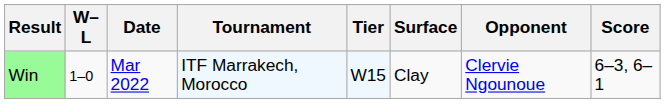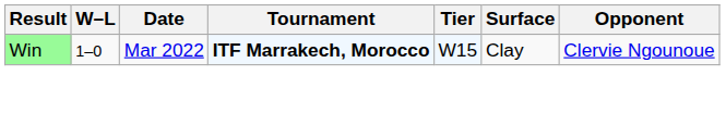- column: Score | 6–3, 6–1
Win | Tournament: normal -> bold
